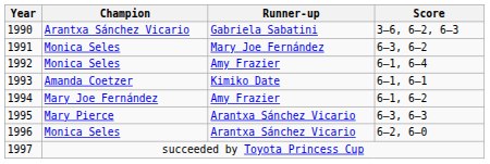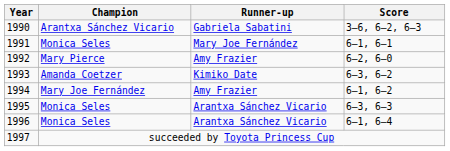1991 | Score: 6–3, 6–2 -> 6–1, 6–1
1992 | Champion: Monica Seles -> Mary Pierce
1992 | Score: 6–1, 6–4 -> 6–2, 6–0
1993 | Score: 6–1, 6–1 -> 6–3, 6–2
1995 | Champion: Mary Pierce -> Monica Seles
1996 | Score: 6–2, 6–0 -> 6–1, 6–4
